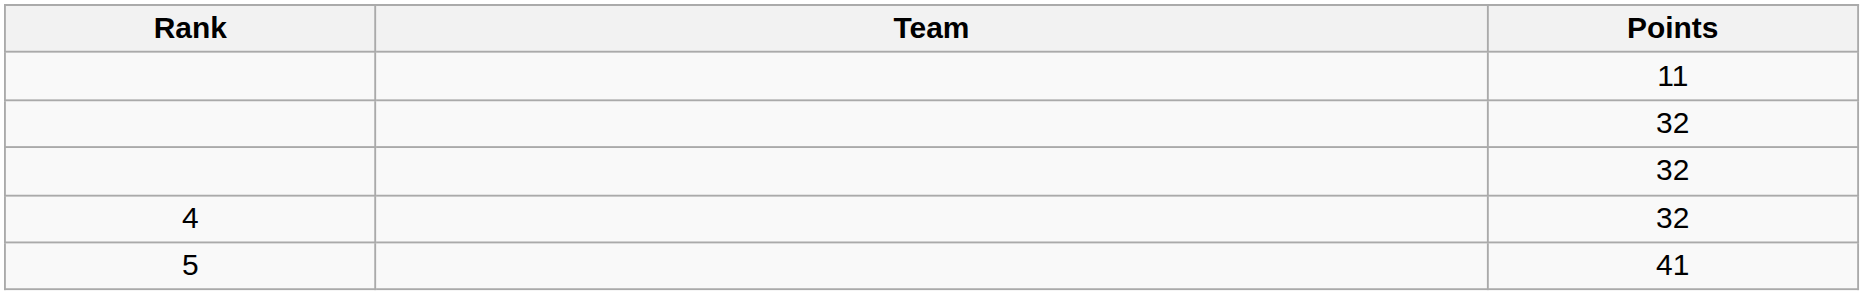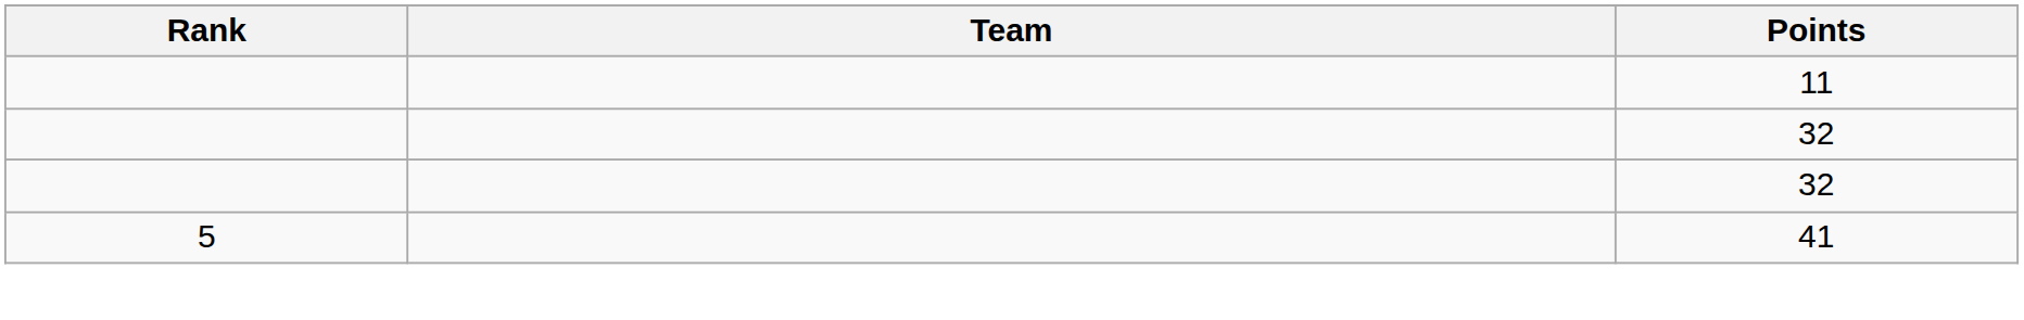- row: 4 | 32
